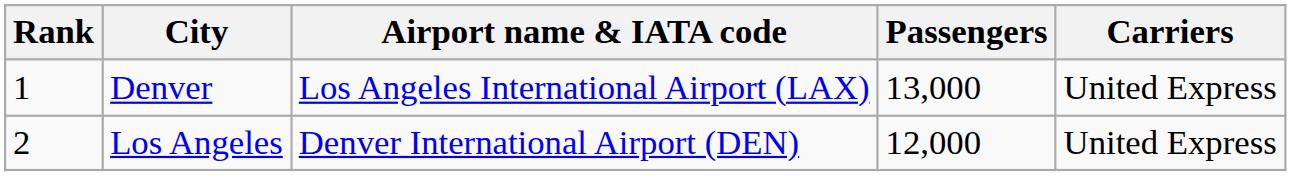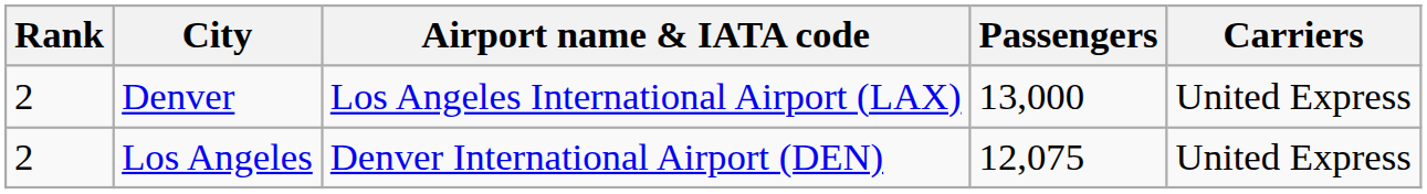Denver | Rank: 1 -> 2
Los Angeles | Passengers: 12,000 -> 12,075
